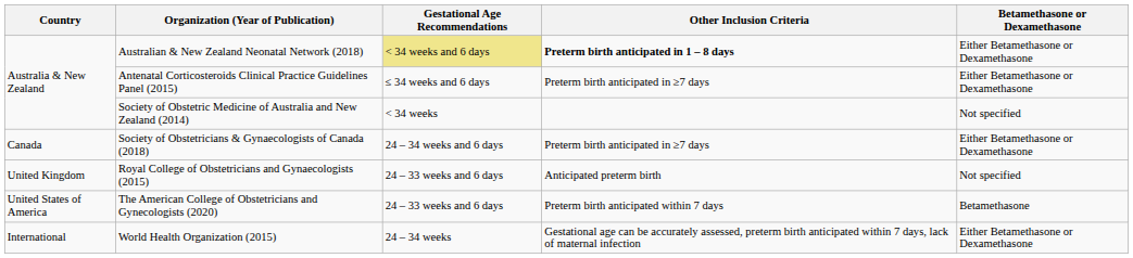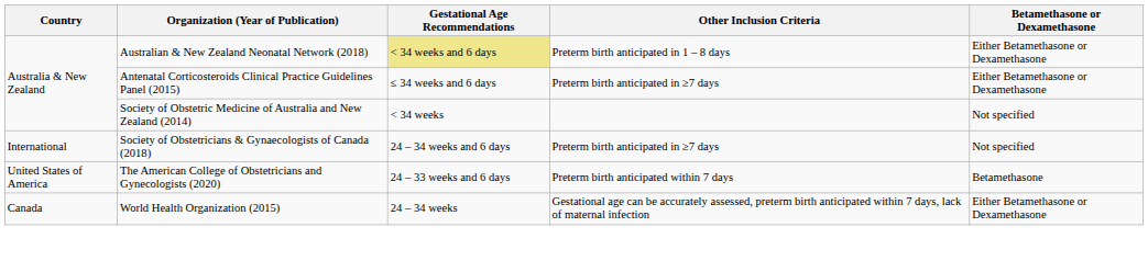Australian & New Zealand Neonatal Network (2018) | Other Inclusion Criteria: bold -> normal
Society of Obstetricians & Gynaecologists of Canada (2018) | Country: Canada -> International
Society of Obstetricians & Gynaecologists of Canada (2018) | Betamethasone or Dexamethasone: Either Betamethasone or Dexamethasone -> Not specified
- row: United Kingdom | Royal College of Obstetricians and Gynaecologists (2015) | 24 – 33 weeks and 6 days | Anticipated preterm birth | Not specified
World Health Organization (2015) | Country: International -> Canada
